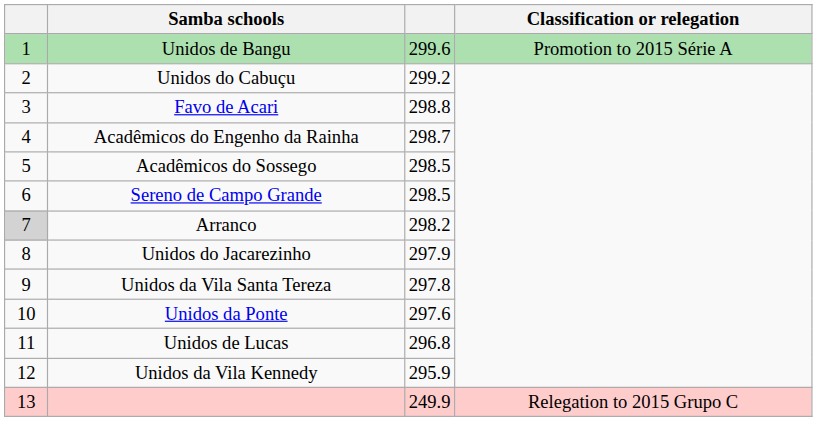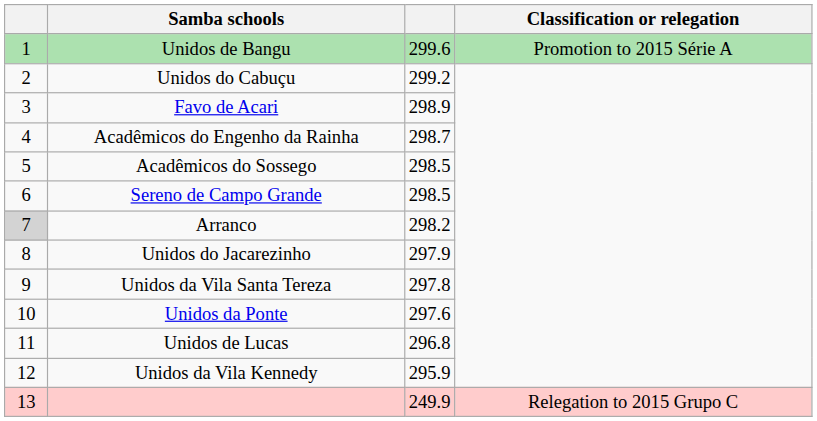Favo de Acari | column 3: 298.8 -> 298.9
